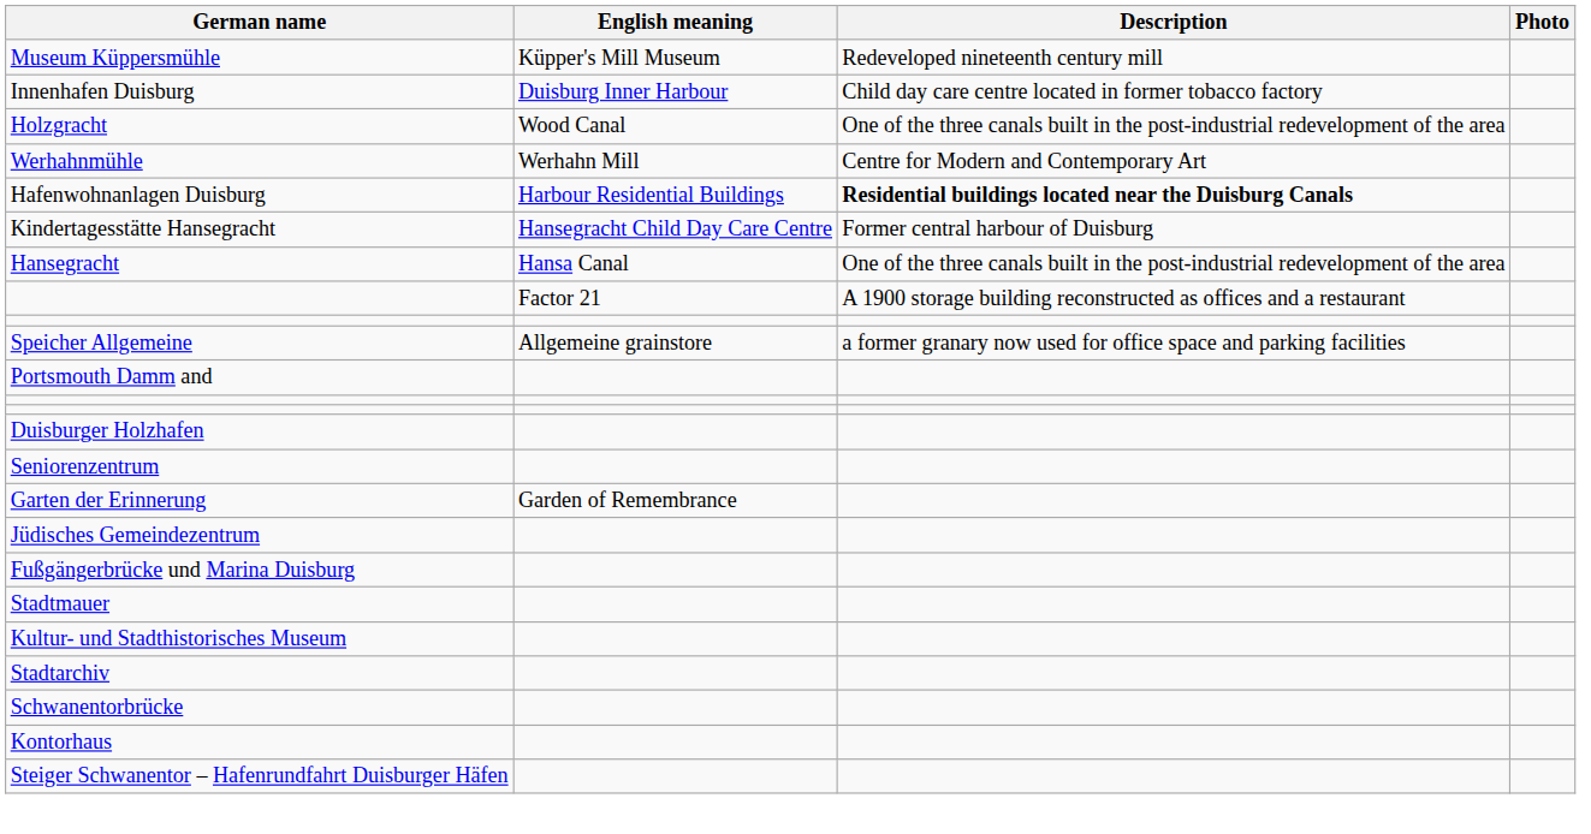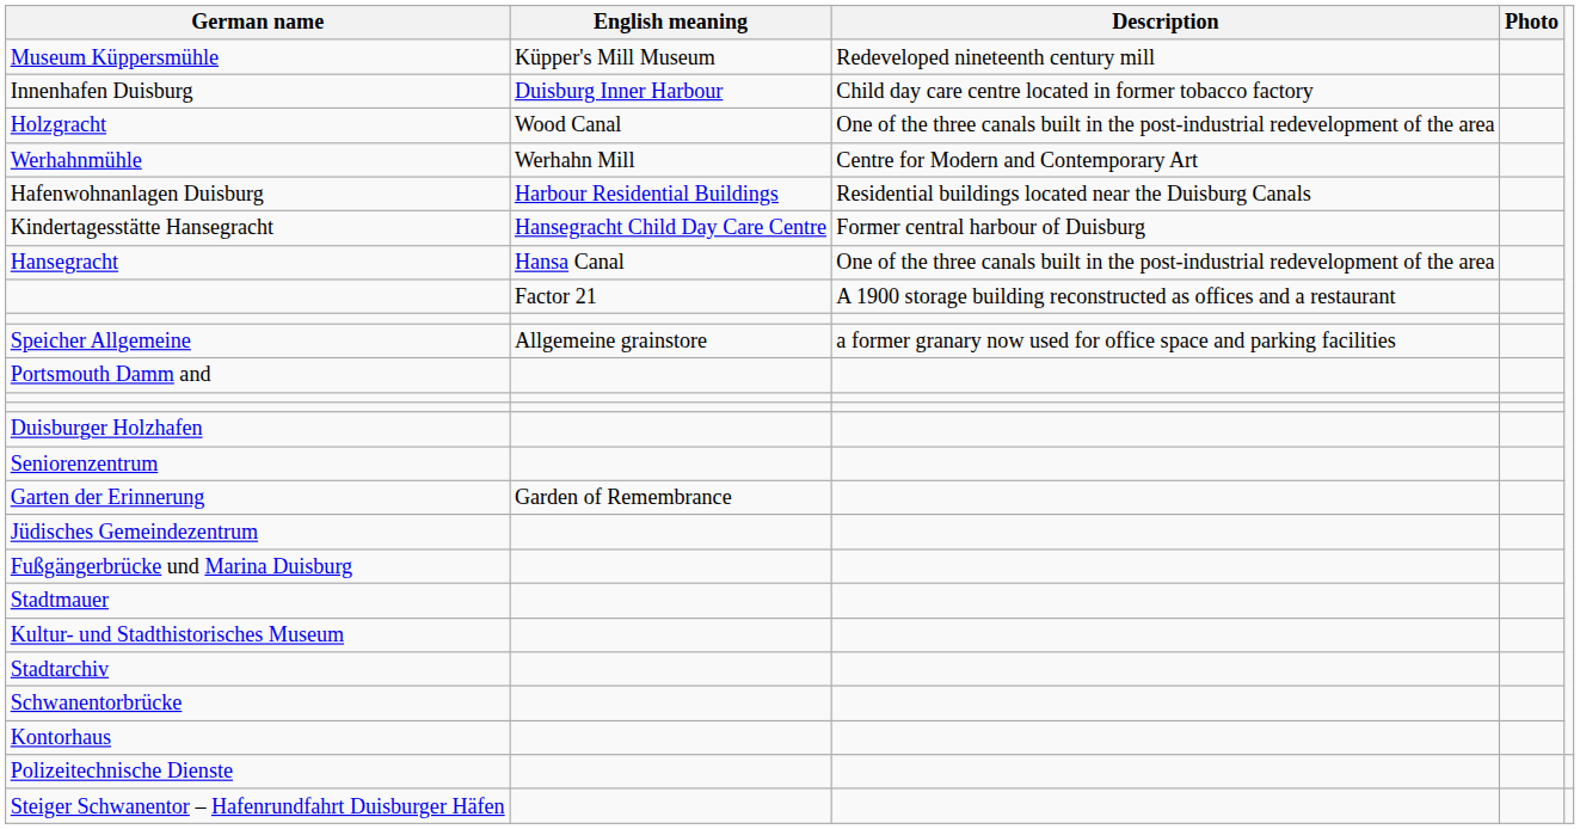Hafenwohnanlagen Duisburg | Description: bold -> normal
+ row: Polizeitechnische Dienste
